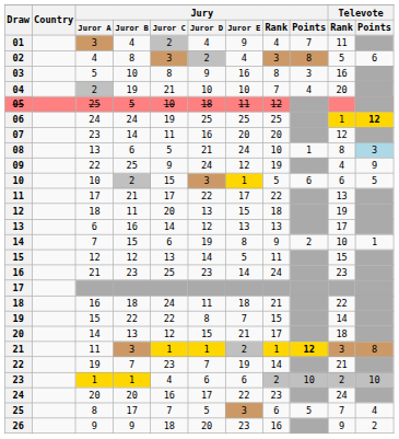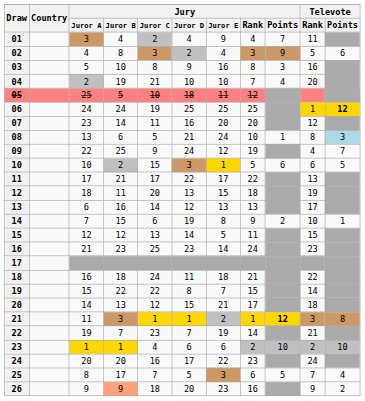02 | Jury / Points: 8 -> 9
09 | Televote / Points: 9 -> 7
26 | Jury / Juror B: no background -> lightsalmon background
